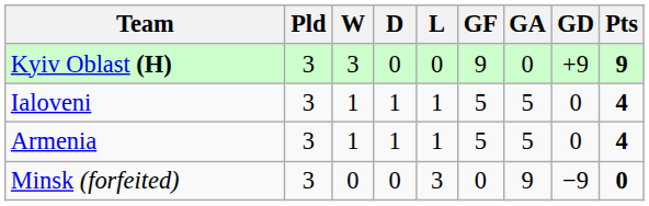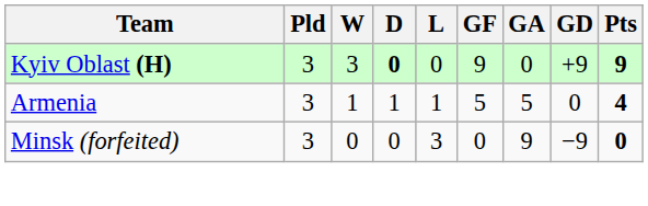Kyiv Oblast (H) | D: normal -> bold
- row: Ialoveni | 3 | 1 | 1 | 1 | 5 | 5 | 0 | 4
